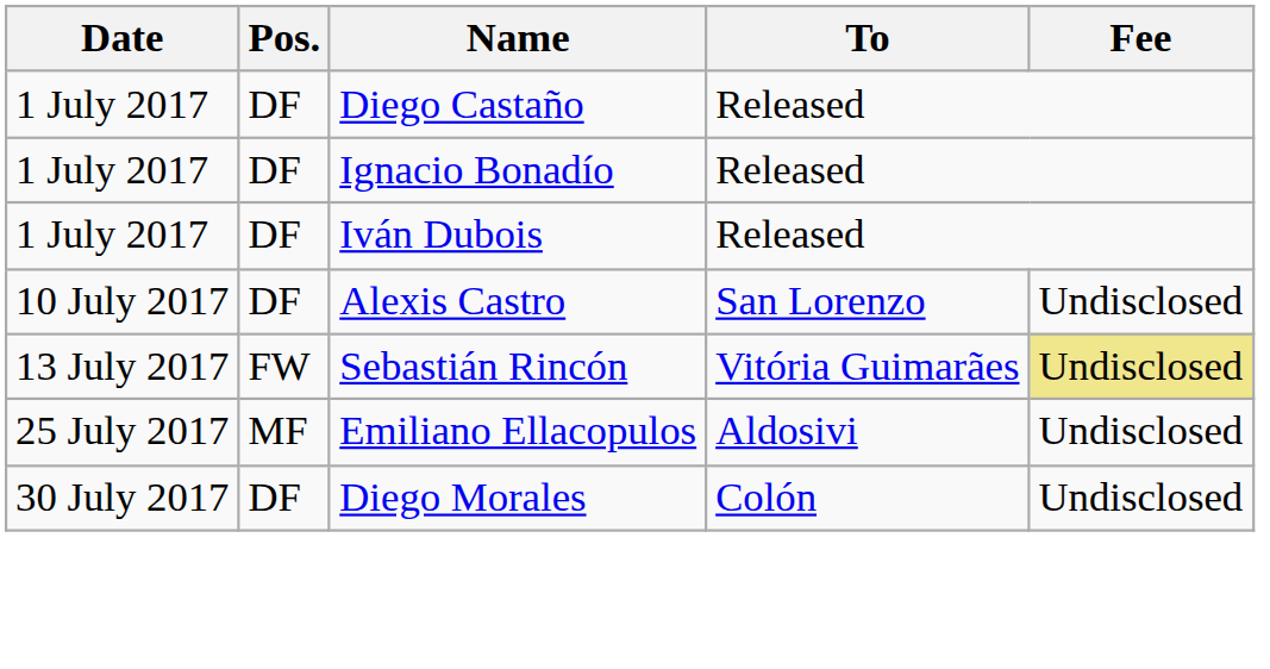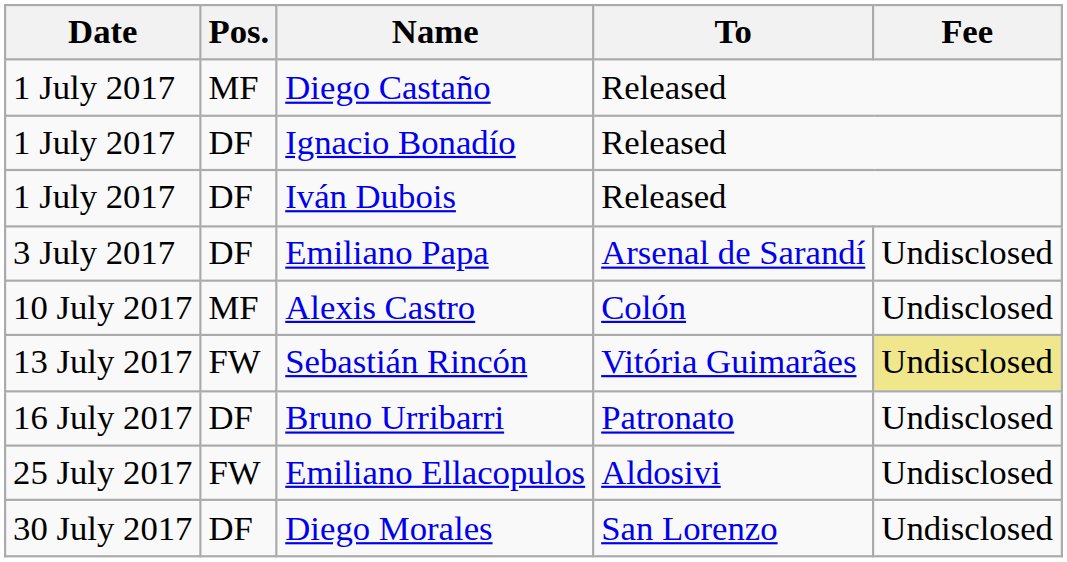Diego Castaño | Pos.: DF -> MF
+ row: 3 July 2017 | DF | Emiliano Papa | Arsenal de Sarandí | Undisclosed
Alexis Castro | Pos.: DF -> MF
Alexis Castro | To: San Lorenzo -> Colón
+ row: 16 July 2017 | DF | Bruno Urribarri | Patronato | Undisclosed
Emiliano Ellacopulos | Pos.: MF -> FW
Diego Morales | To: Colón -> San Lorenzo
